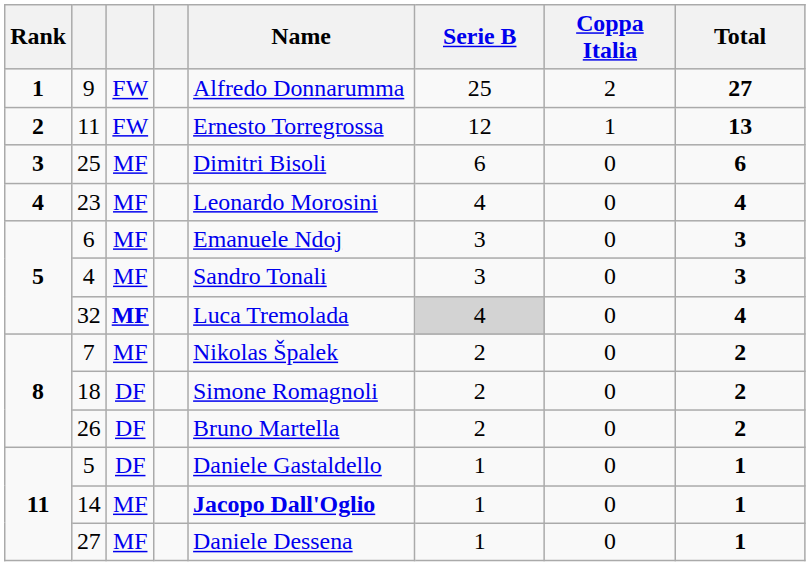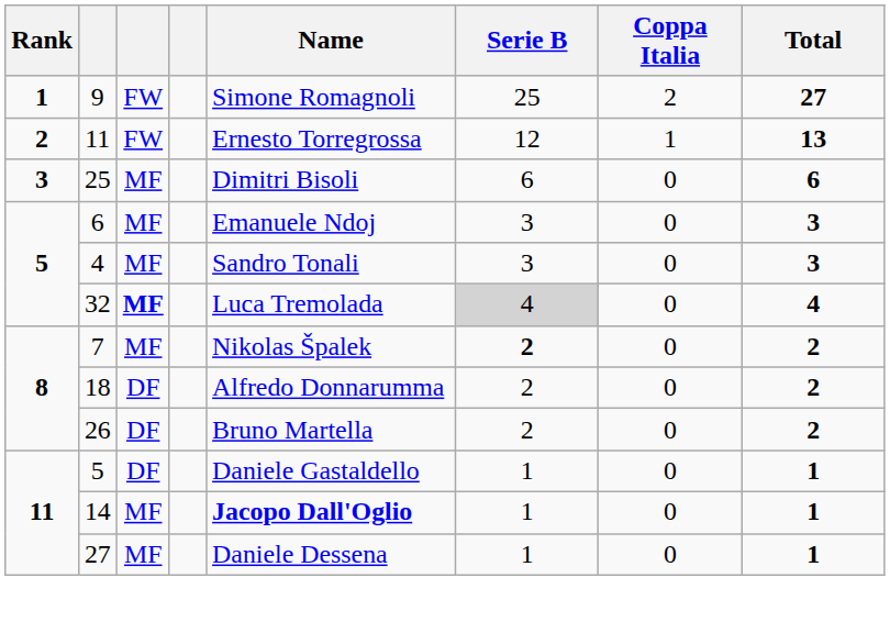9 | Name: Alfredo Donnarumma -> Simone Romagnoli
- row: 4 | 23 | MF | Leonardo Morosini | 4 | 0 | 4
7 | Serie B: normal -> bold
18 | Name: Simone Romagnoli -> Alfredo Donnarumma
